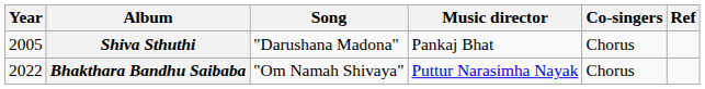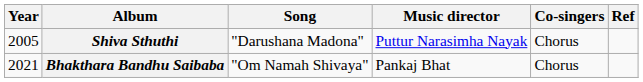Shiva Sthuthi | Music director: Pankaj Bhat -> Puttur Narasimha Nayak
Bhakthara Bandhu Saibaba | Year: 2022 -> 2021
Bhakthara Bandhu Saibaba | Music director: Puttur Narasimha Nayak -> Pankaj Bhat
